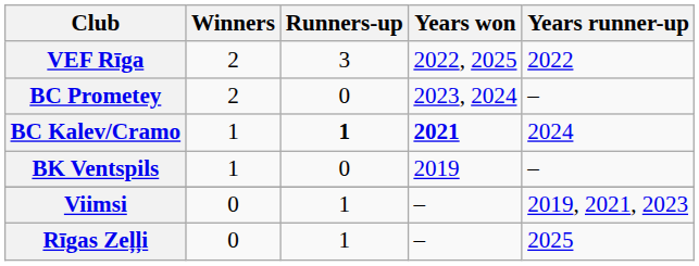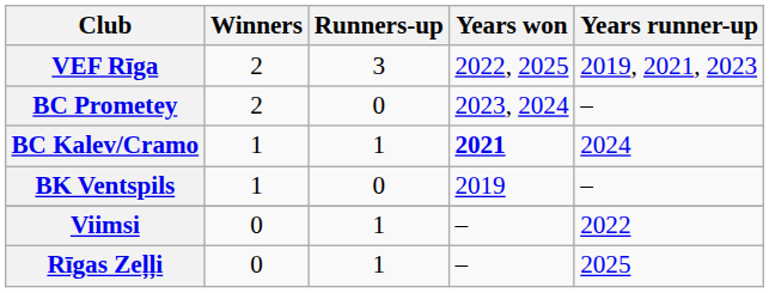VEF Rīga | Years runner-up: 2022 -> 2019, 2021, 2023
BC Kalev/Cramo | Runners-up: bold -> normal
Viimsi | Years runner-up: 2019, 2021, 2023 -> 2022
